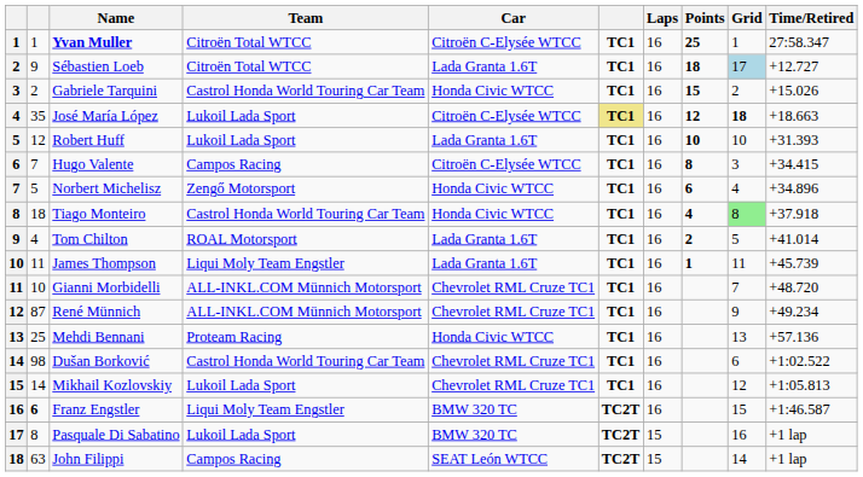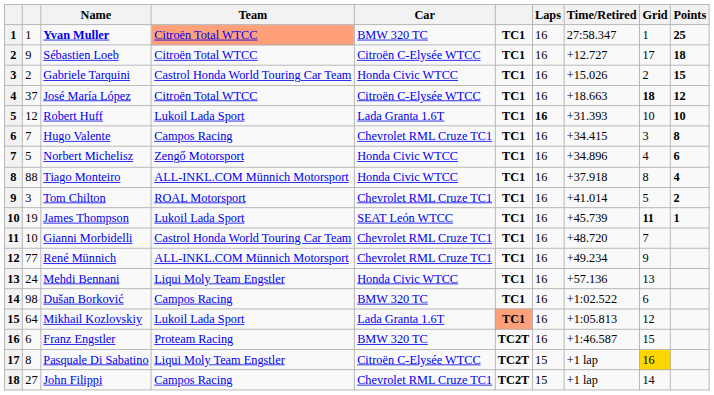columns swapped: Time/Retired <-> Points
Yvan Muller | Team: no background -> lightsalmon background
Yvan Muller | Car: Citroën C-Elysée WTCC -> BMW 320 TC
Sébastien Loeb | Car: Lada Granta 1.6T -> Citroën C-Elysée WTCC
Sébastien Loeb | Grid: lightblue background -> no background
José María López | column 2: 35 -> 37
José María López | Team: Lukoil Lada Sport -> Citroën Total WTCC
José María López | column 6: khaki background -> no background
Robert Huff | Laps: normal -> bold
Hugo Valente | Car: Citroën C-Elysée WTCC -> Chevrolet RML Cruze TC1
Tiago Monteiro | column 2: 18 -> 88
Tiago Monteiro | Team: Castrol Honda World Touring Car Team -> ALL-INKL.COM Münnich Motorsport
Tiago Monteiro | Grid: lightgreen background -> no background
Tom Chilton | column 2: 4 -> 3
Tom Chilton | Car: Lada Granta 1.6T -> Chevrolet RML Cruze TC1
James Thompson | column 2: 11 -> 19
James Thompson | Team: Liqui Moly Team Engstler -> Lukoil Lada Sport
James Thompson | Car: Lada Granta 1.6T -> SEAT León WTCC
James Thompson | Grid: normal -> bold
Gianni Morbidelli | Team: ALL-INKL.COM Münnich Motorsport -> Castrol Honda World Touring Car Team
René Münnich | column 2: 87 -> 77
Mehdi Bennani | column 2: 25 -> 24
Mehdi Bennani | Team: Proteam Racing -> Liqui Moly Team Engstler
Dušan Borković | Team: Castrol Honda World Touring Car Team -> Campos Racing
Dušan Borković | Car: Chevrolet RML Cruze TC1 -> BMW 320 TC
Mikhail Kozlovskiy | column 2: 14 -> 64
Mikhail Kozlovskiy | Car: Chevrolet RML Cruze TC1 -> Lada Granta 1.6T
Mikhail Kozlovskiy | column 6: no background -> lightsalmon background
Franz Engstler | column 2: bold -> normal
Franz Engstler | Team: Liqui Moly Team Engstler -> Proteam Racing
Pasquale Di Sabatino | Team: Lukoil Lada Sport -> Liqui Moly Team Engstler
Pasquale Di Sabatino | Car: BMW 320 TC -> Citroën C-Elysée WTCC
Pasquale Di Sabatino | Grid: no background -> gold background
John Filippi | column 2: 63 -> 27
John Filippi | Car: SEAT León WTCC -> Chevrolet RML Cruze TC1
